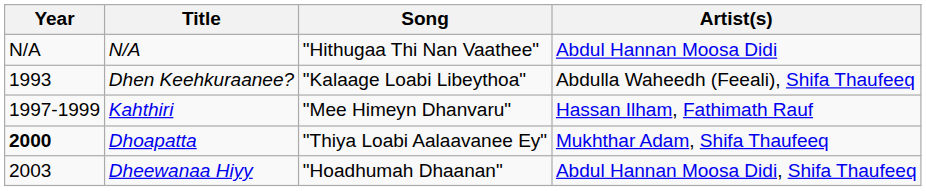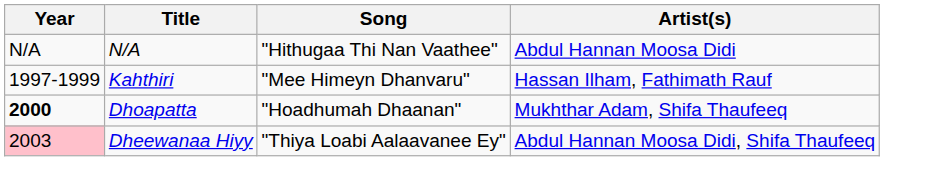- row: 1993 | Dhen Keehkuraanee? | "Kalaage Loabi Libeythoa" | Abdulla Waheedh (Feeali), Shifa Thaufeeq
Dhoapatta | Song: "Thiya Loabi Aalaavanee Ey" -> "Hoadhumah Dhaanan"
Dheewanaa Hiyy | Year: no background -> pink background
Dheewanaa Hiyy | Song: "Hoadhumah Dhaanan" -> "Thiya Loabi Aalaavanee Ey"
